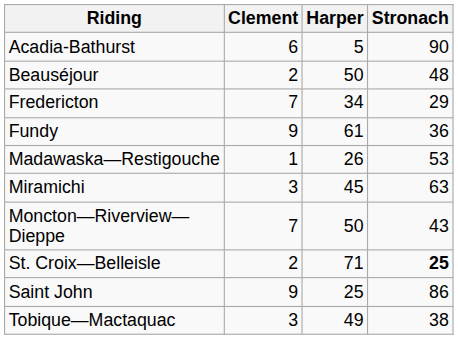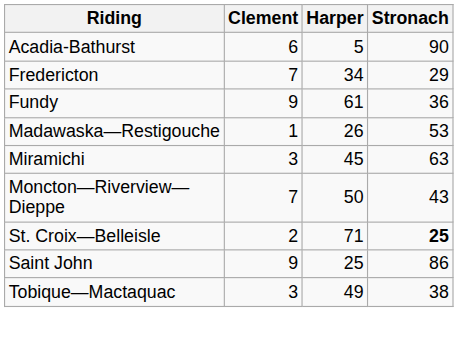- row: Beauséjour | 2 | 50 | 48
